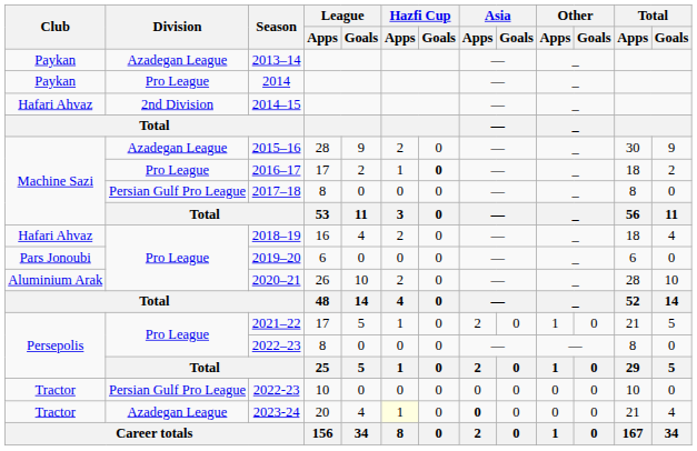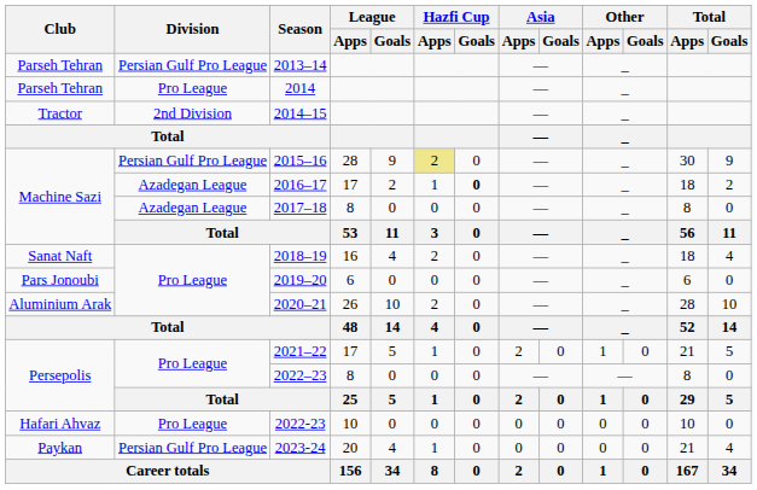2013–14 | Club: Paykan -> Parseh Tehran
2013–14 | Division: Azadegan League -> Persian Gulf Pro League
2014 | Club: Paykan -> Parseh Tehran
2014–15 | Club: Hafari Ahvaz -> Tractor
2015–16 | Division: Azadegan League -> Persian Gulf Pro League
2015–16 | Hazfi Cup / Apps: no background -> khaki background
2016–17 | Division: Pro League -> Azadegan League
2017–18 | Division: Persian Gulf Pro League -> Azadegan League
2018–19 | Club: Hafari Ahvaz -> Sanat Naft
2022-23 | Club: Tractor -> Hafari Ahvaz
2022-23 | Division: Persian Gulf Pro League -> Pro League
2023-24 | Club: Tractor -> Paykan
2023-24 | Division: Azadegan League -> Persian Gulf Pro League
2023-24 | Hazfi Cup / Apps: lightyellow background -> no background
2023-24 | Asia / Apps: bold -> normal
